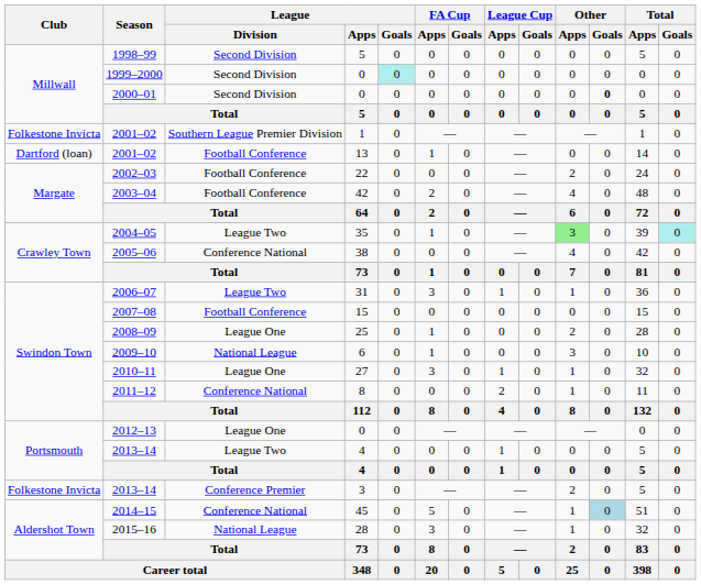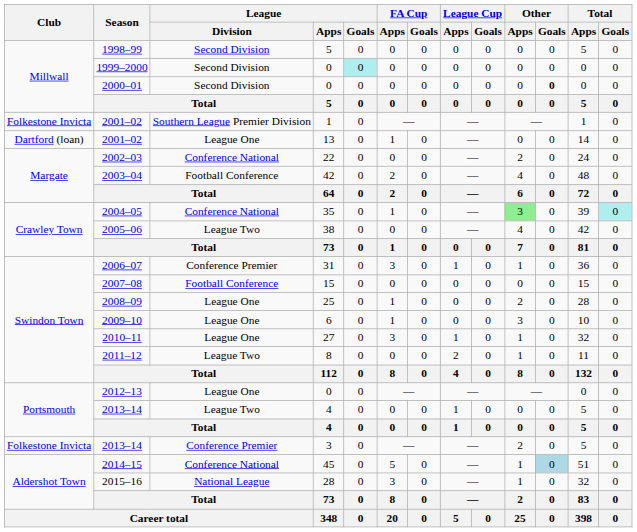2001–02 / 13 | League / Division: Football Conference -> League One
2002–03 | League / Division: Football Conference -> Conference National
2004–05 | League / Division: League Two -> Conference National
2005–06 | League / Division: Conference National -> League Two
2006–07 | League / Division: League Two -> Conference Premier
2009–10 | League / Division: National League -> League One
2011–12 | League / Division: Conference National -> League Two
